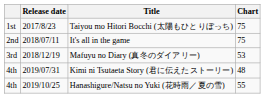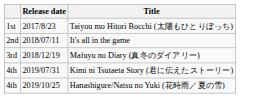- column: Chart | 75 | 75 | 53 | 48 | 55
